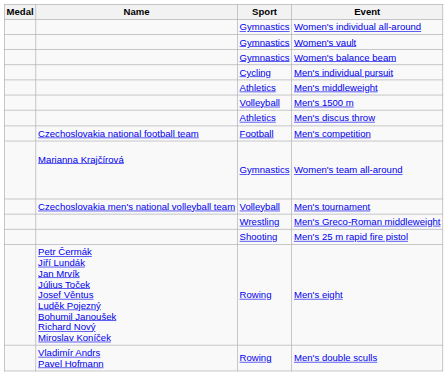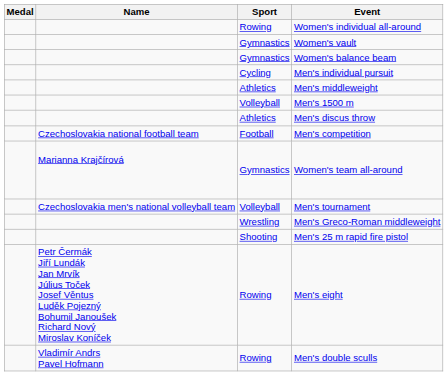Women's individual all-around | Sport: Gymnastics -> Rowing
